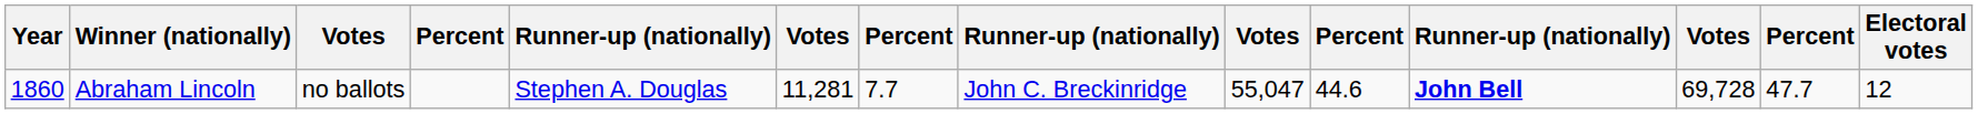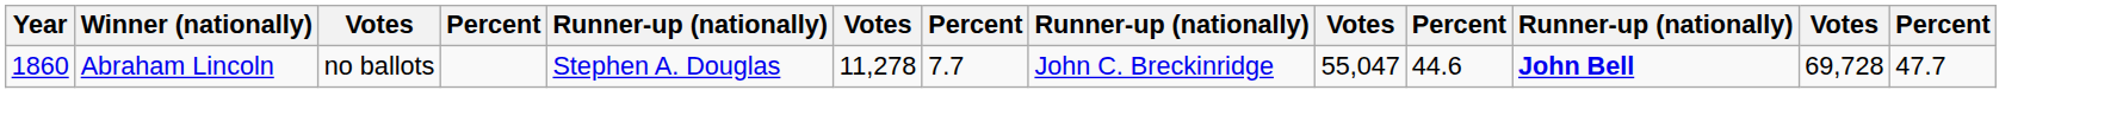- column: Electoral votes | 12
Abraham Lincoln | column 6: 11,281 -> 11,278
